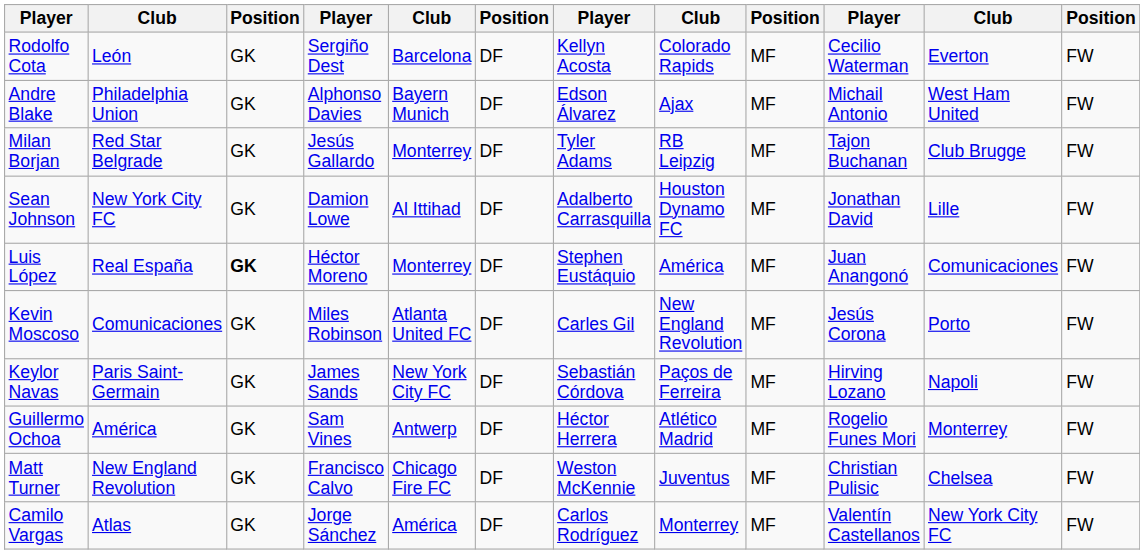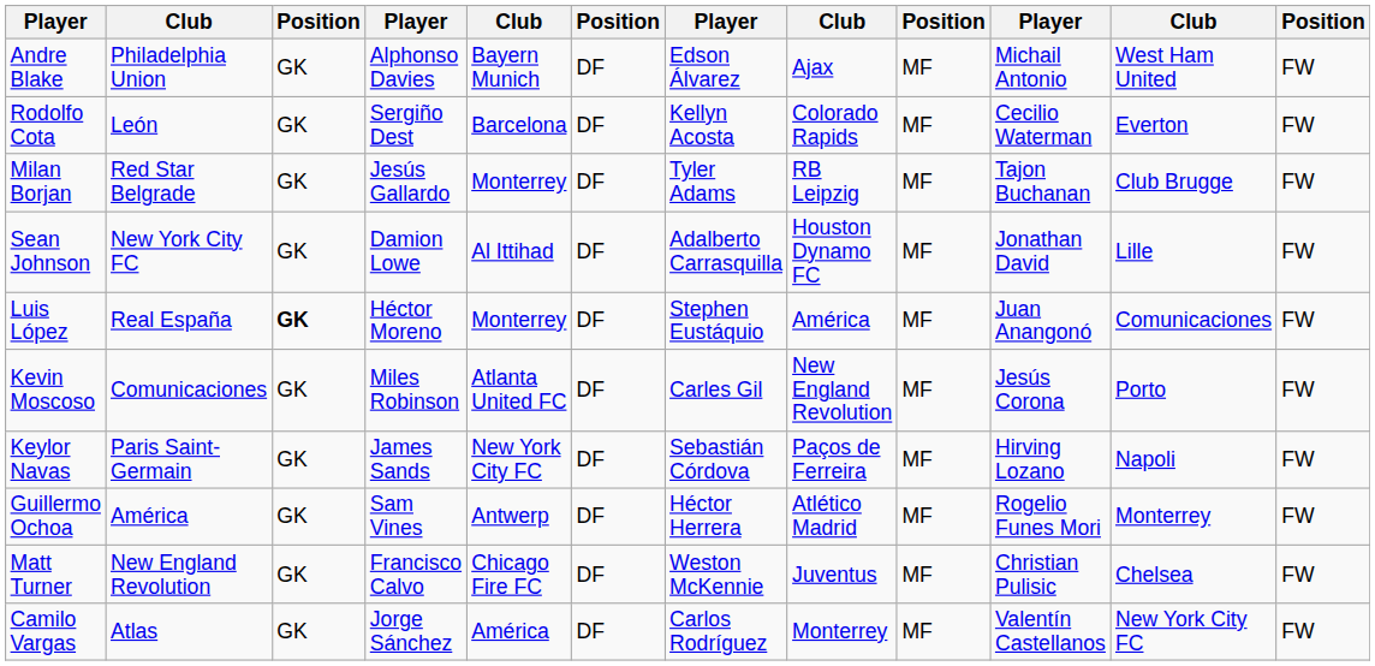rows swapped: Andre Blake <-> Rodolfo Cota
